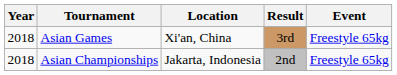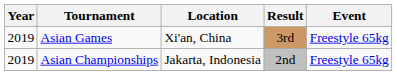Asian Games | Year: 2018 -> 2019
Asian Championships | Year: 2018 -> 2019
